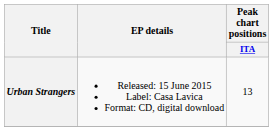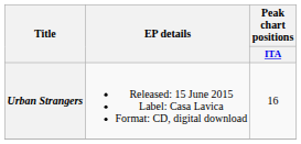Urban Strangers | Peak chart positions / ITA: 13 -> 16
